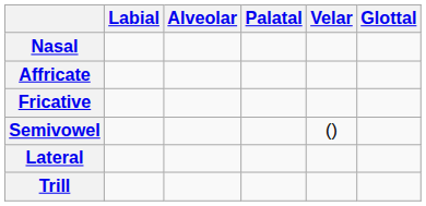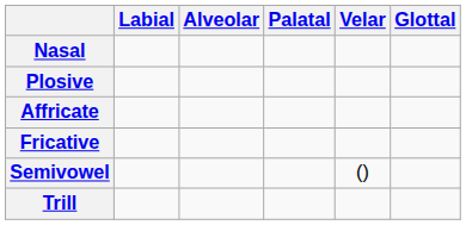+ row: Plosive
- row: Lateral
